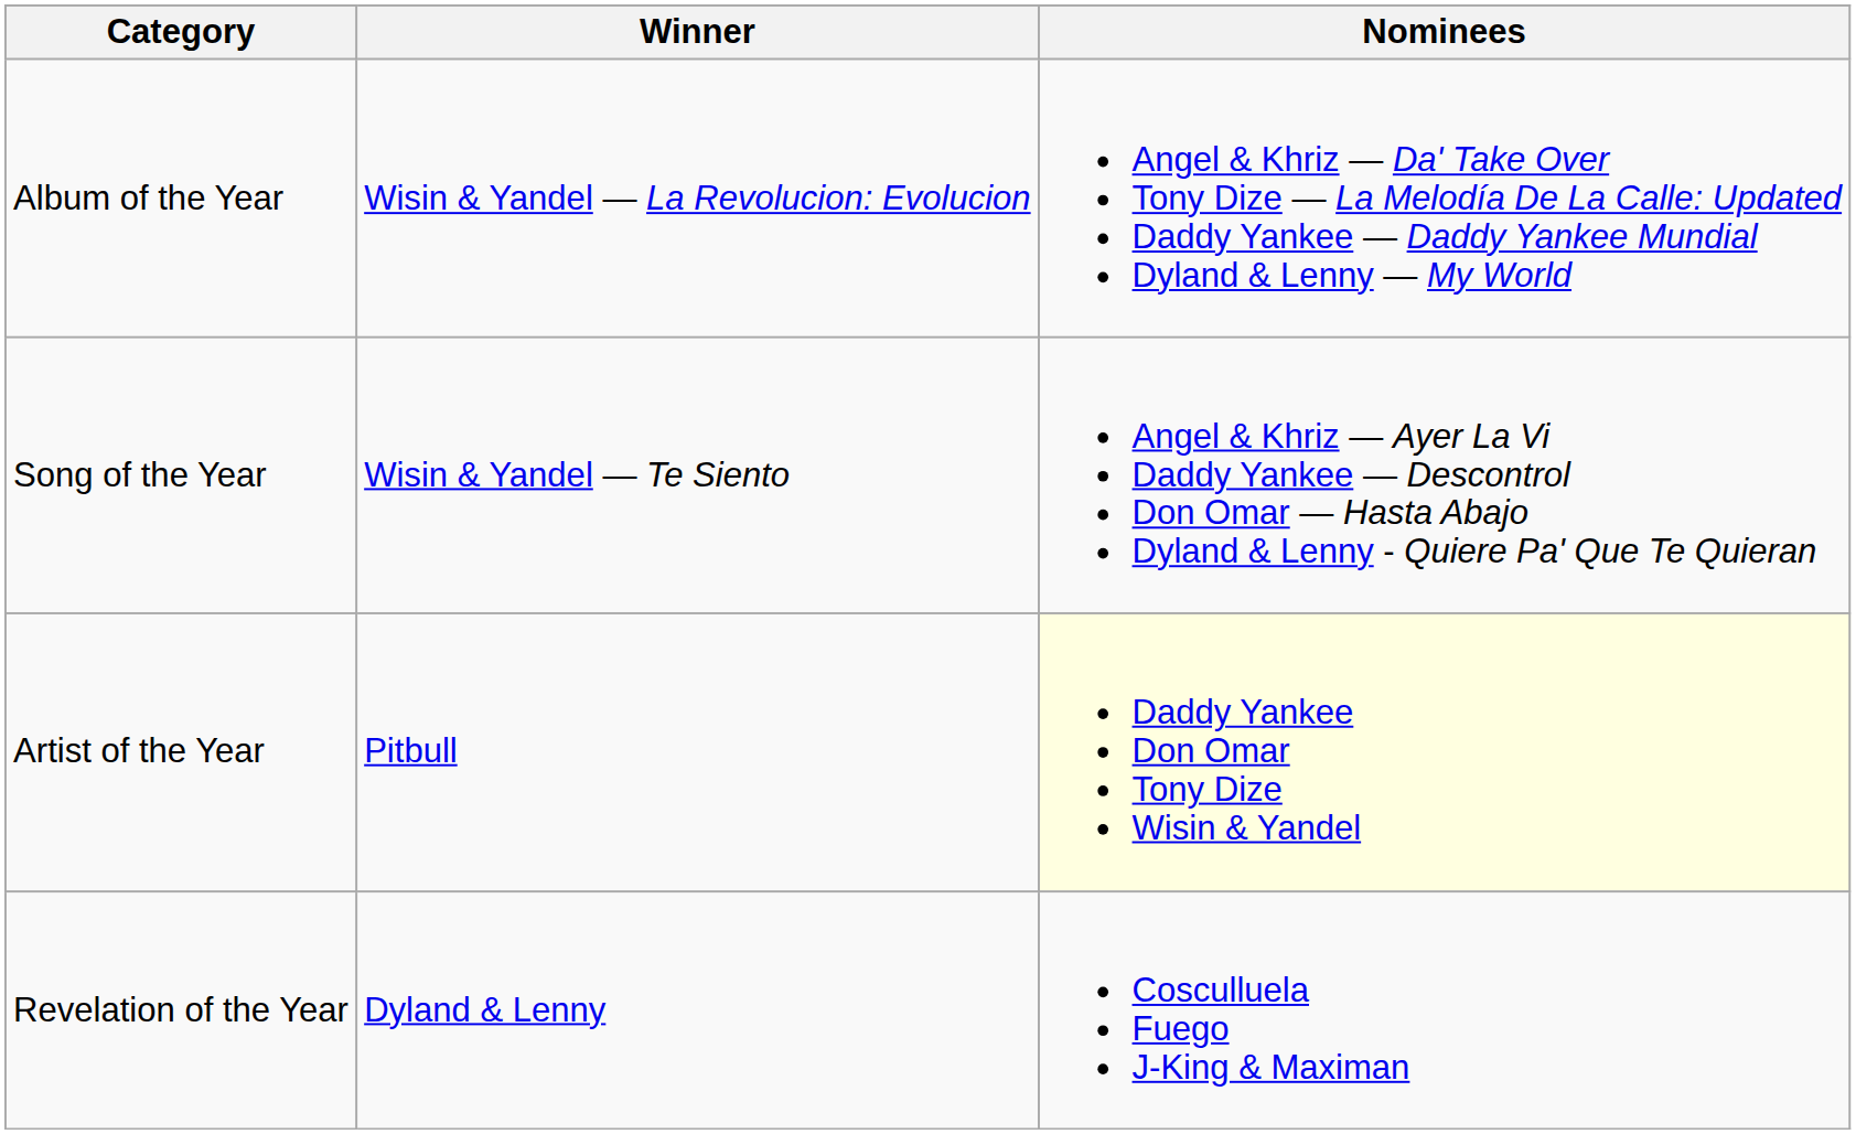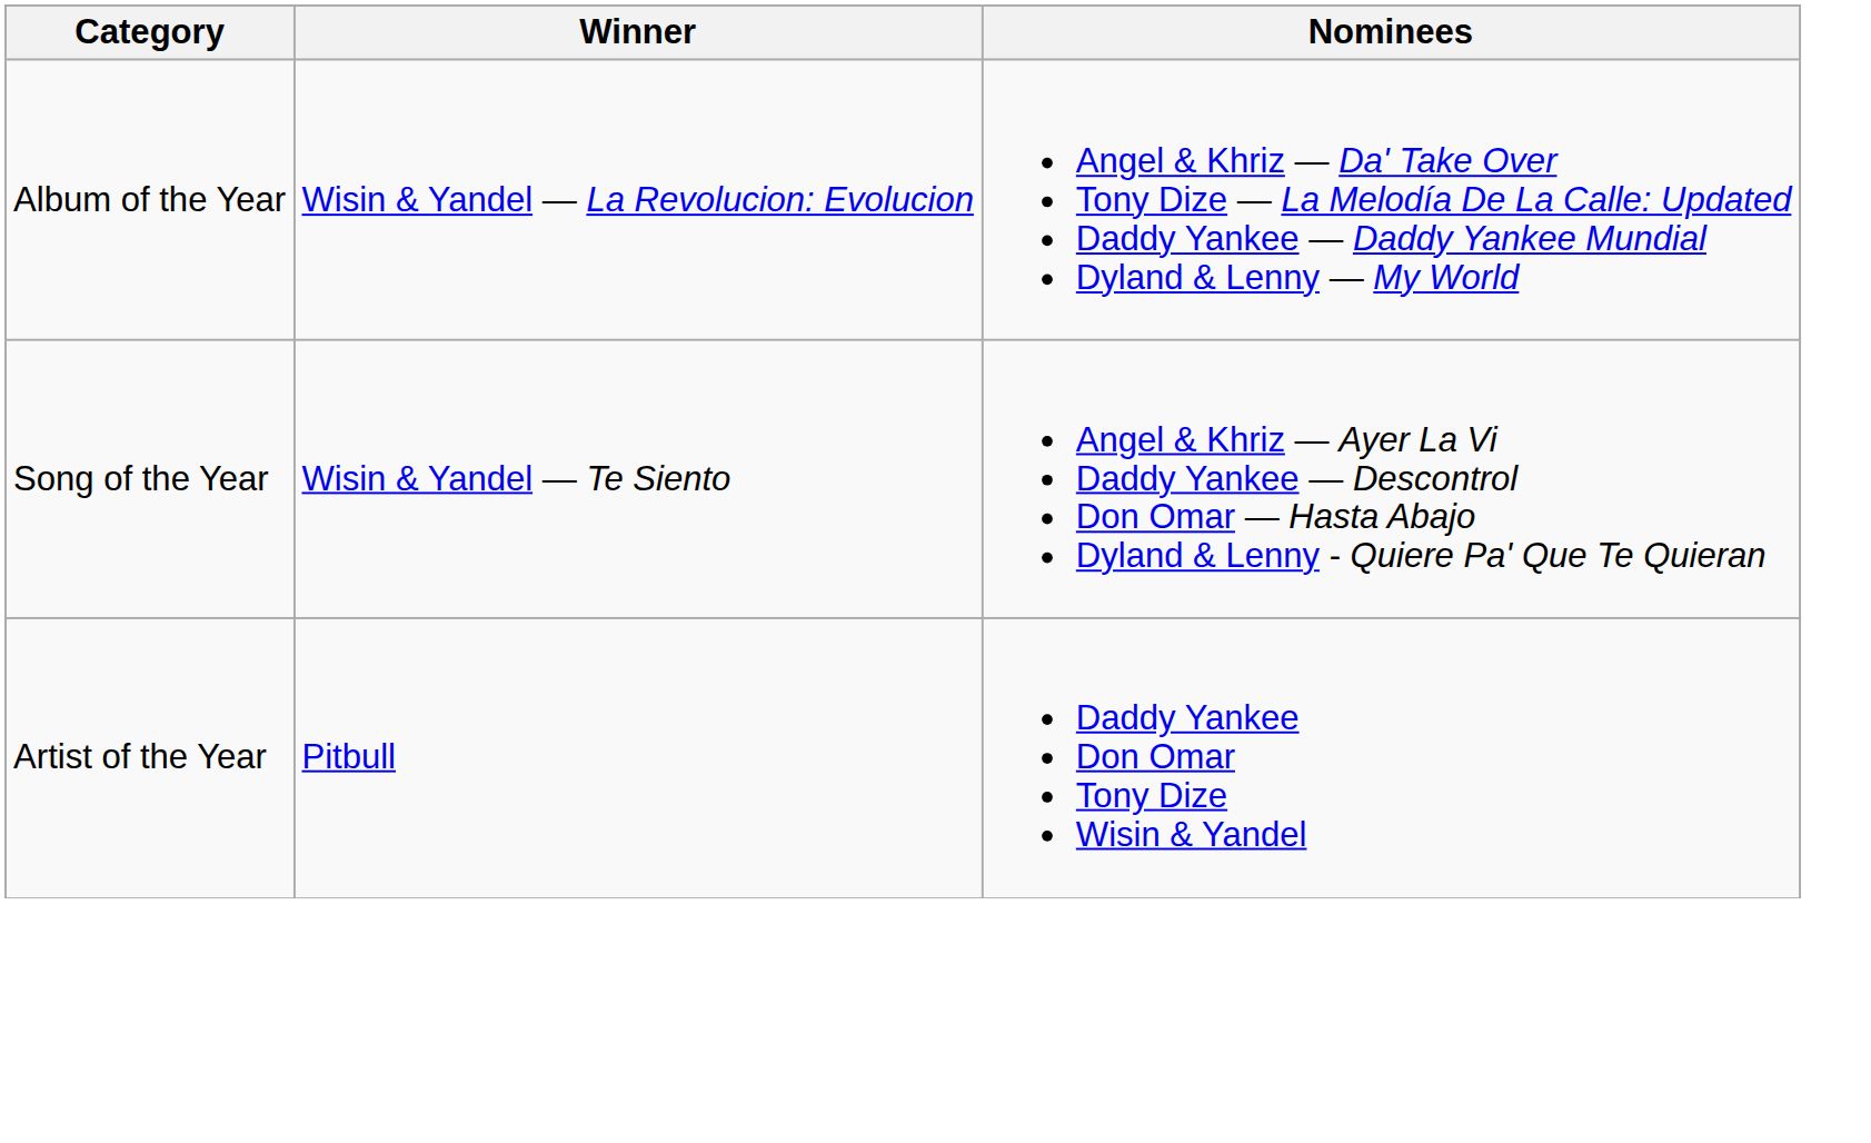Artist of the Year | Nominees: lightyellow background -> no background
- row: Revelation of the Year | Dyland & Lenny | Cosculluela Fuego J-King & Maximan
